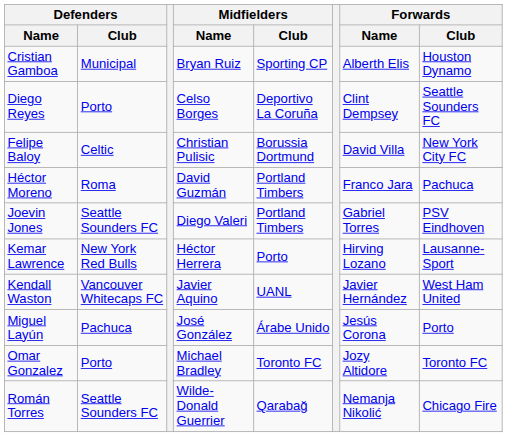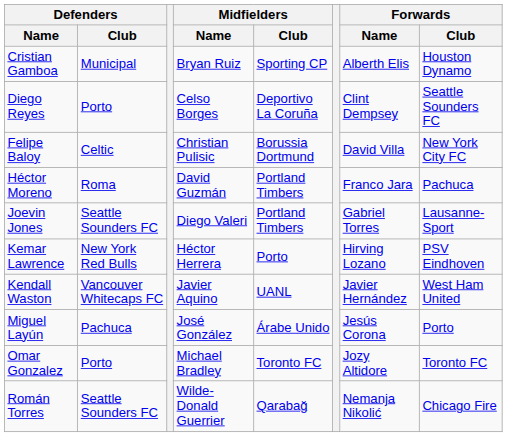Joevin Jones | Forwards / Club: PSV Eindhoven -> Lausanne-Sport
Kemar Lawrence | Forwards / Club: Lausanne-Sport -> PSV Eindhoven
